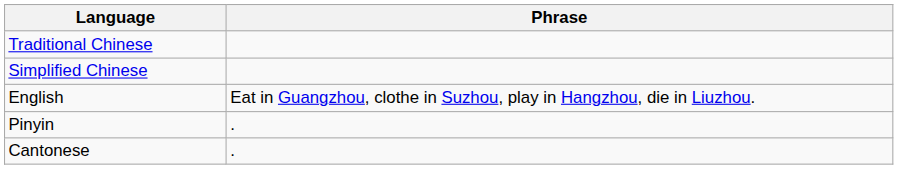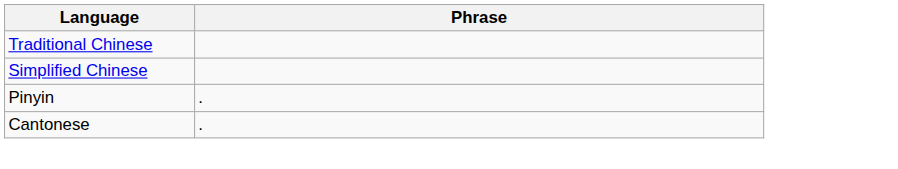- row: English | Eat in Guangzhou, clothe in Suzhou, play in Hangzhou, die in Liuzhou.
